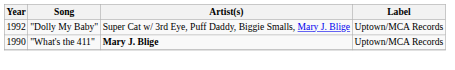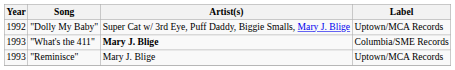"What's the 411" | Year: 1990 -> 1993
"What's the 411" | Label: Uptown/MCA Records -> Columbia/SME Records
+ row: 1993 | "Reminisce" | Mary J. Blige | Uptown/MCA Records
